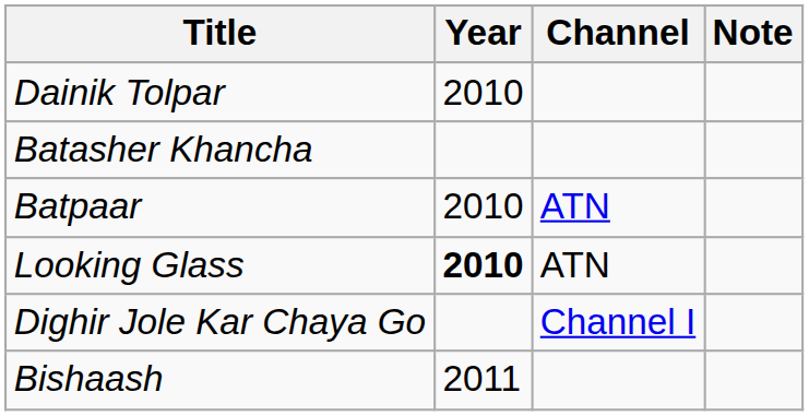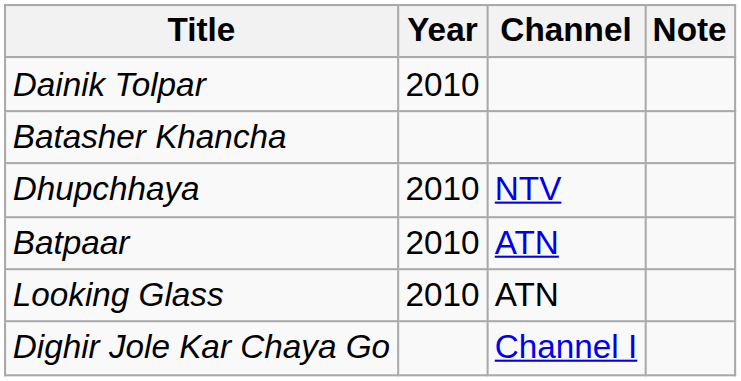+ row: Dhupchhaya | 2010 | NTV
Looking Glass | Year: bold -> normal
- row: Bishaash | 2011
